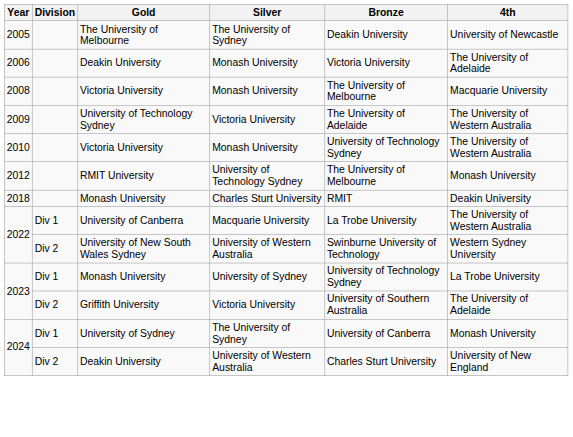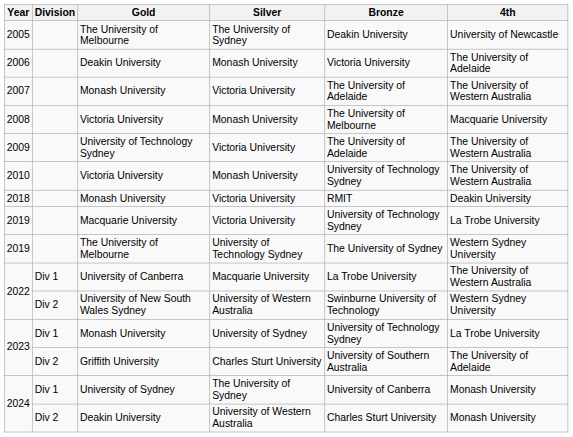+ row: 2007 | Monash University | Victoria University | The University of Adelaide | The University of Western Australia
- row: 2012 | RMIT University | University of Technology Sydney | The University of Melbourne | Monash University
2018 | Silver: Charles Sturt University -> Victoria University
+ row: 2019 | Macquarie University | Victoria University | University of Technology Sydney | La Trobe University
+ row: 2019 | The University of Melbourne | University of Technology Sydney | The University of Sydney | Western Sydney University
2023 / Griffith University | Silver: Victoria University -> Charles Sturt University
2024 / Deakin University | 4th: University of New England -> Monash University
